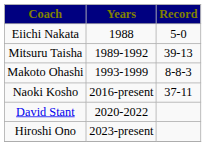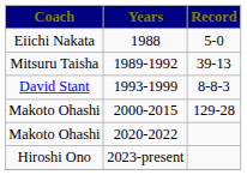1993-1999 | Coach: Makoto Ohashi -> David Stant
+ row: Makoto Ohashi | 2000-2015 | 129-28
- row: Naoki Kosho | 2016-present | 37-11
2020-2022 | Coach: David Stant -> Makoto Ohashi
